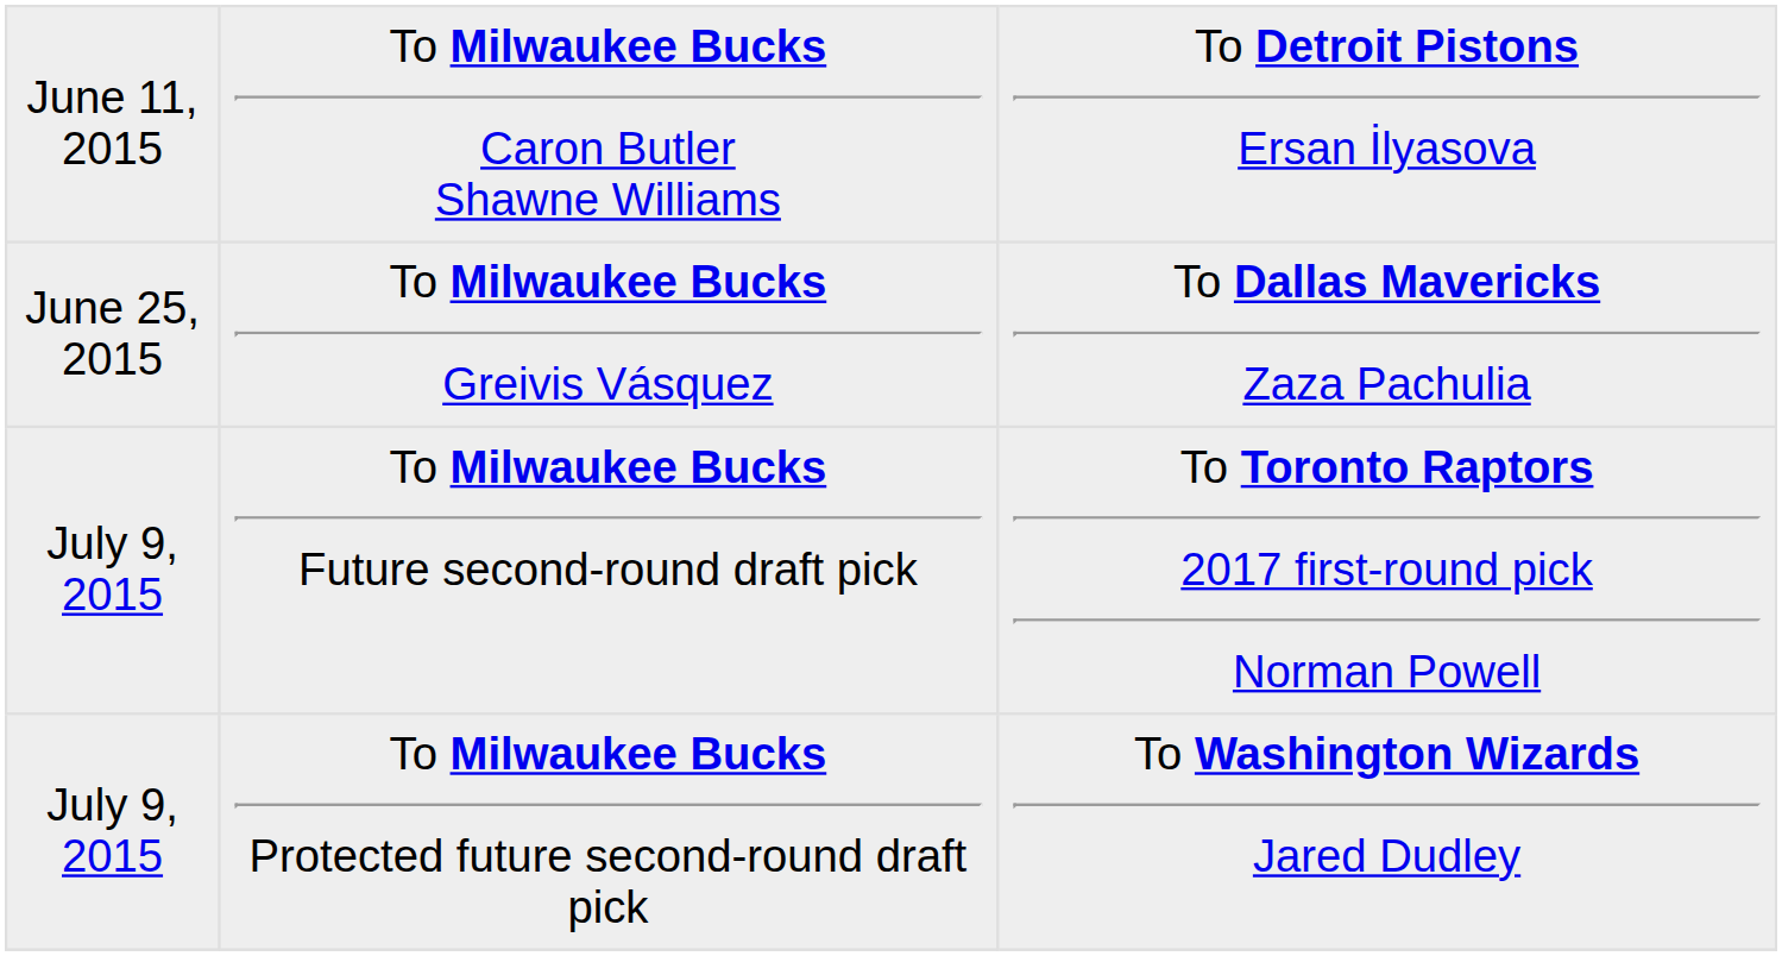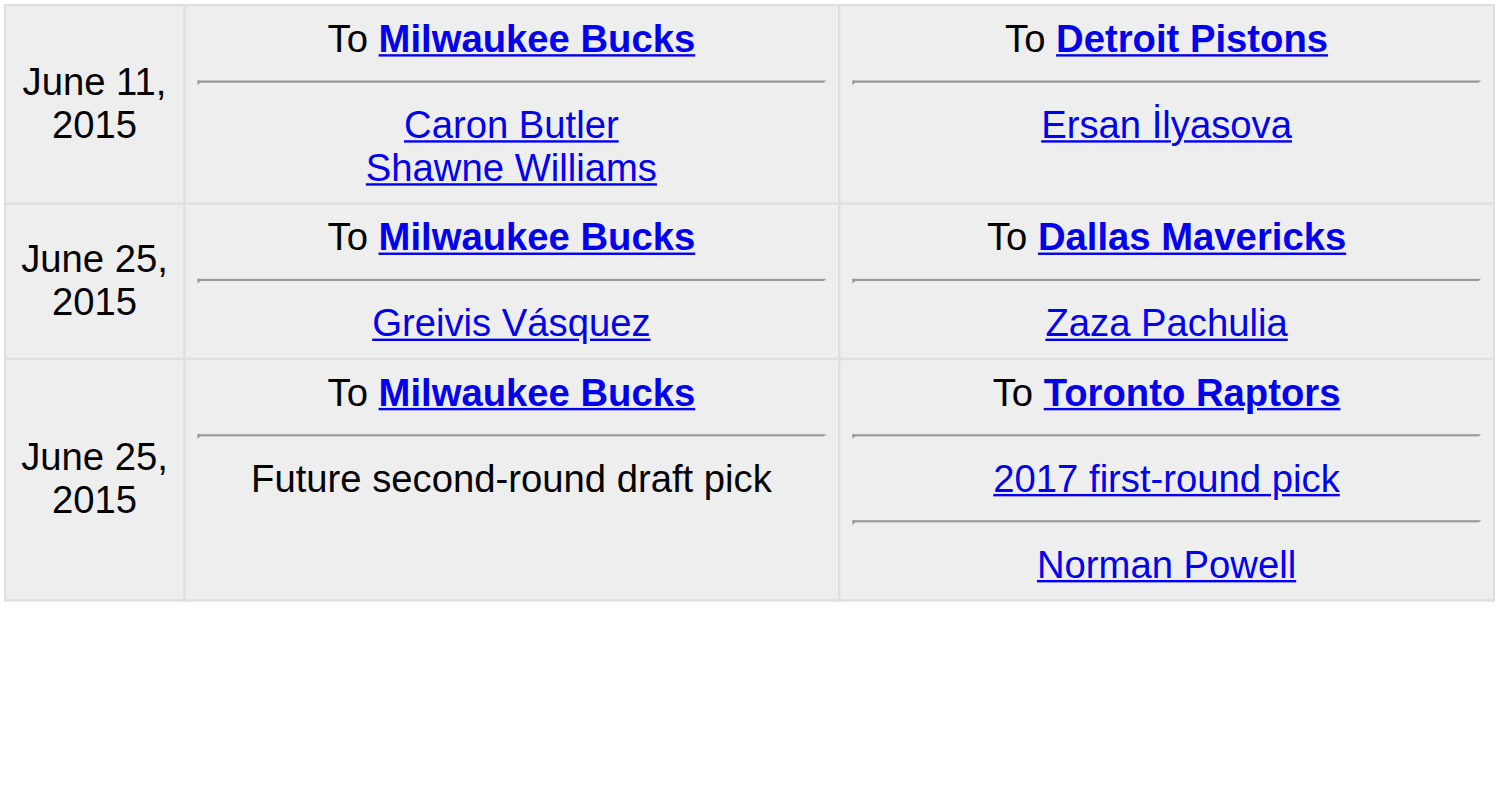To Milwaukee Bucks Future second-round draft pick | column 1: July 9, 2015 -> June 25, 2015
- row: July 9, 2015 | To Milwaukee Bucks Protected future second-round draft pick | To Washington Wizards Jared Dudley
